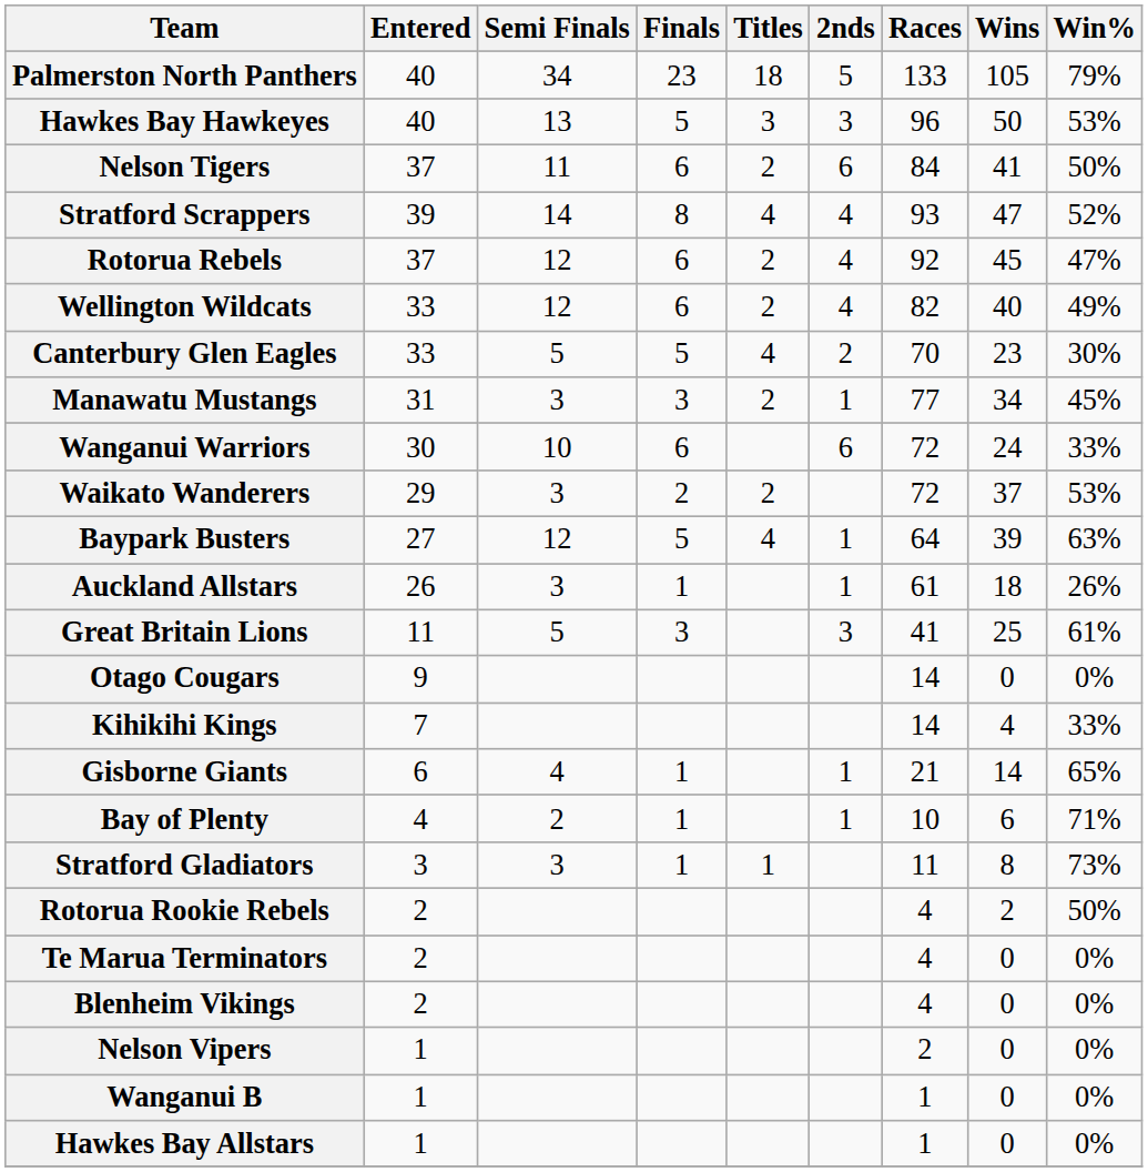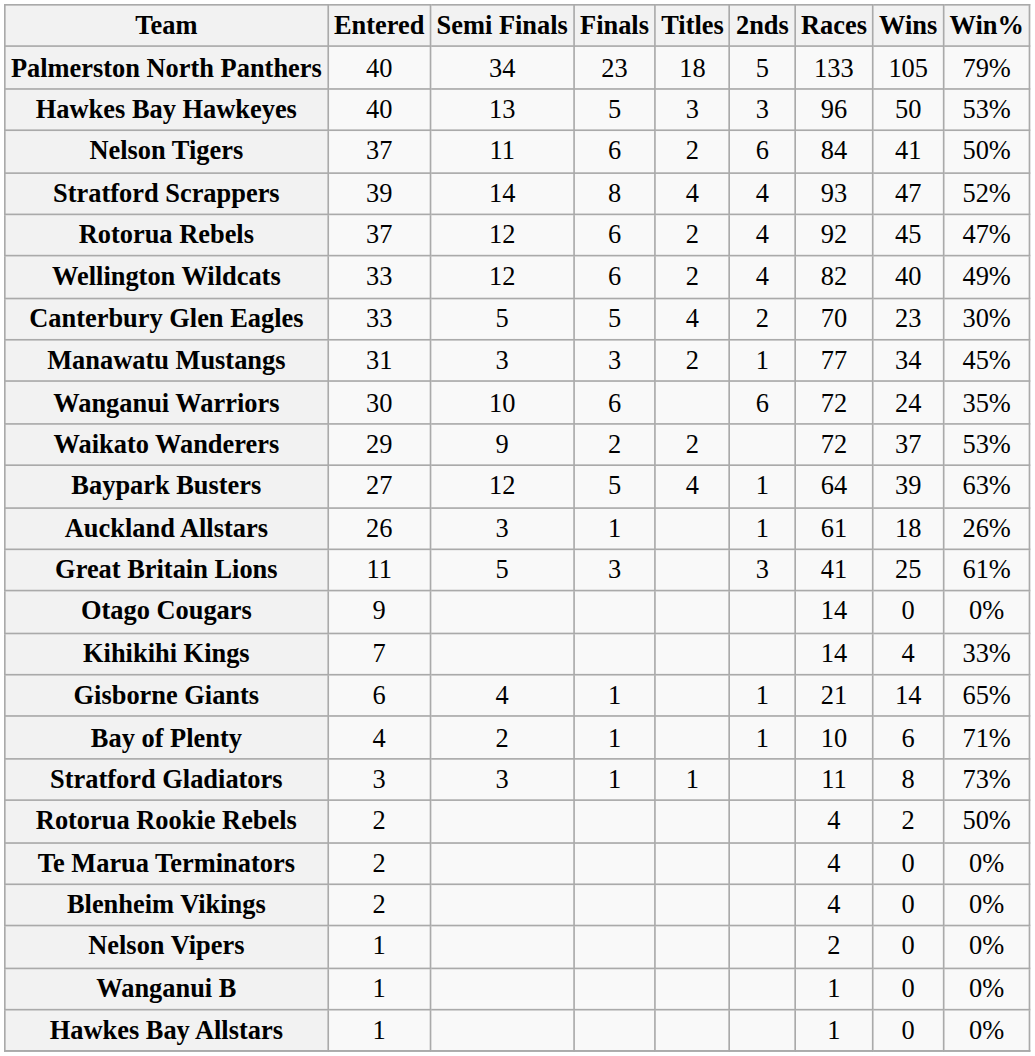Wanganui Warriors | Win%: 33% -> 35%
Waikato Wanderers | Semi Finals: 3 -> 9
